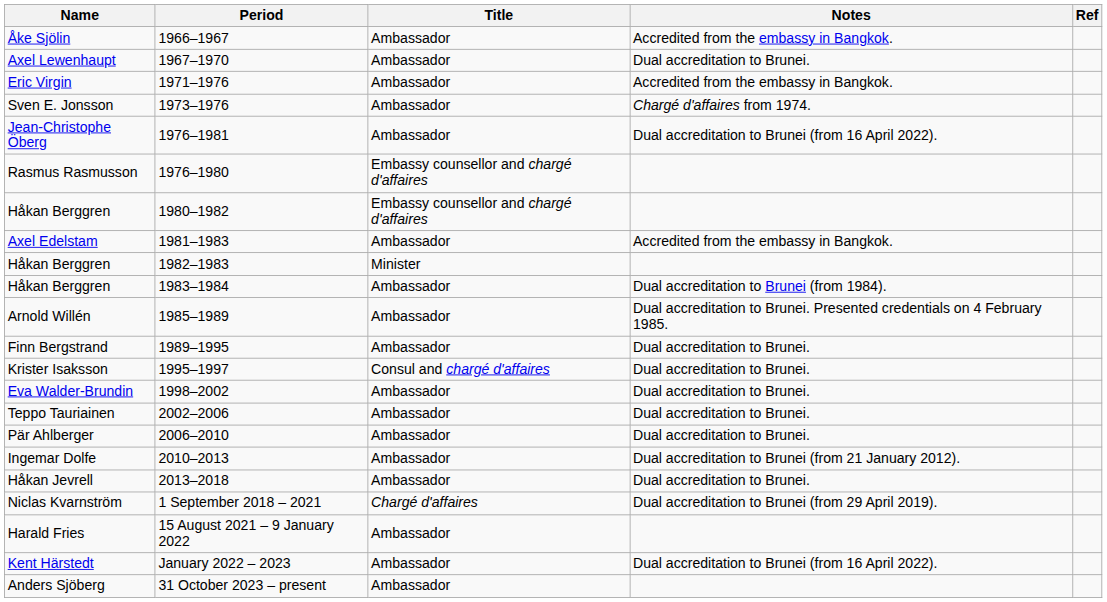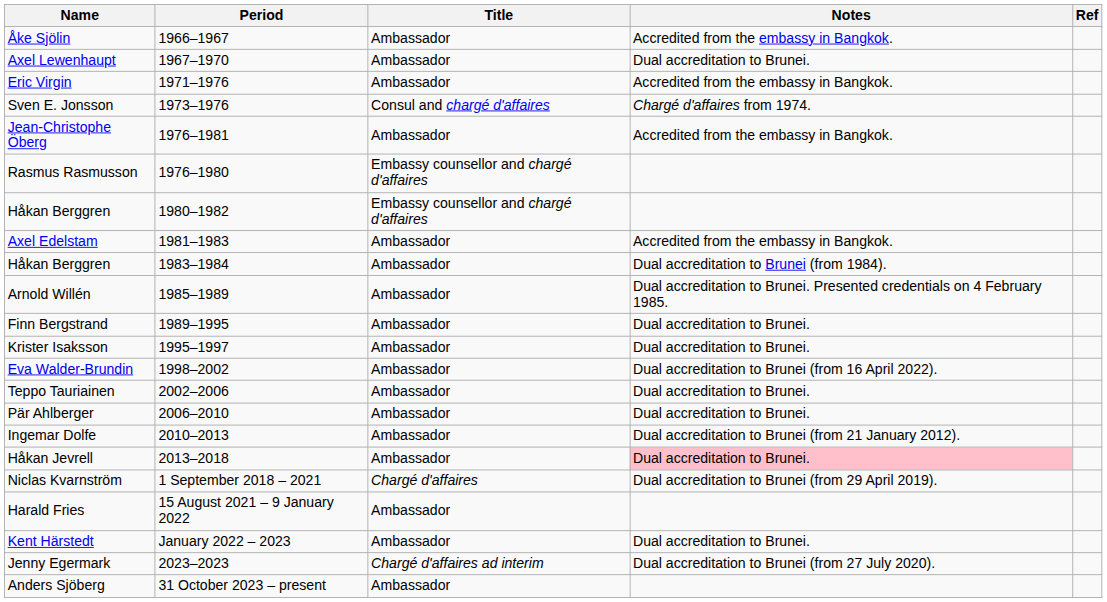Sven E. Jonsson | Title: Ambassador -> Consul and chargé d'affaires
Jean-Christophe Öberg | Notes: Dual accreditation to Brunei (from 16 April 2022). -> Accredited from the embassy in Bangkok.
- row: Håkan Berggren | 1982–1983 | Minister
Krister Isaksson | Title: Consul and chargé d'affaires -> Ambassador
Eva Walder-Brundin | Notes: Dual accreditation to Brunei. -> Dual accreditation to Brunei (from 16 April 2022).
Håkan Jevrell | Notes: no background -> pink background
Kent Härstedt | Notes: Dual accreditation to Brunei (from 16 April 2022). -> Dual accreditation to Brunei.
+ row: Jenny Egermark | 2023–2023 | Chargé d'affaires ad interim | Dual accreditation to Brunei (from 27 July 2020).
